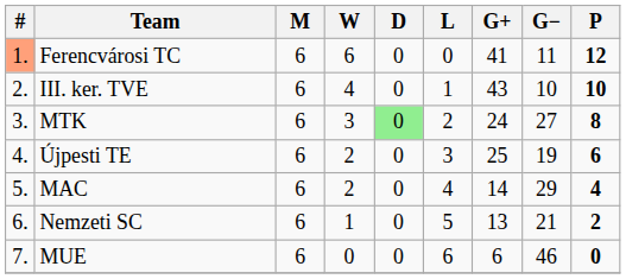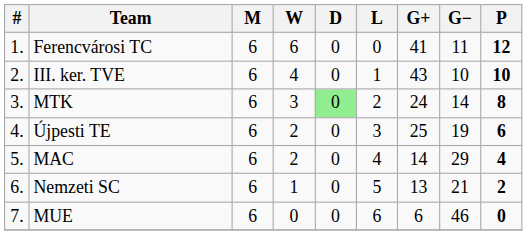Ferencvárosi TC | #: lightsalmon background -> no background
MTK | G−: 27 -> 14
